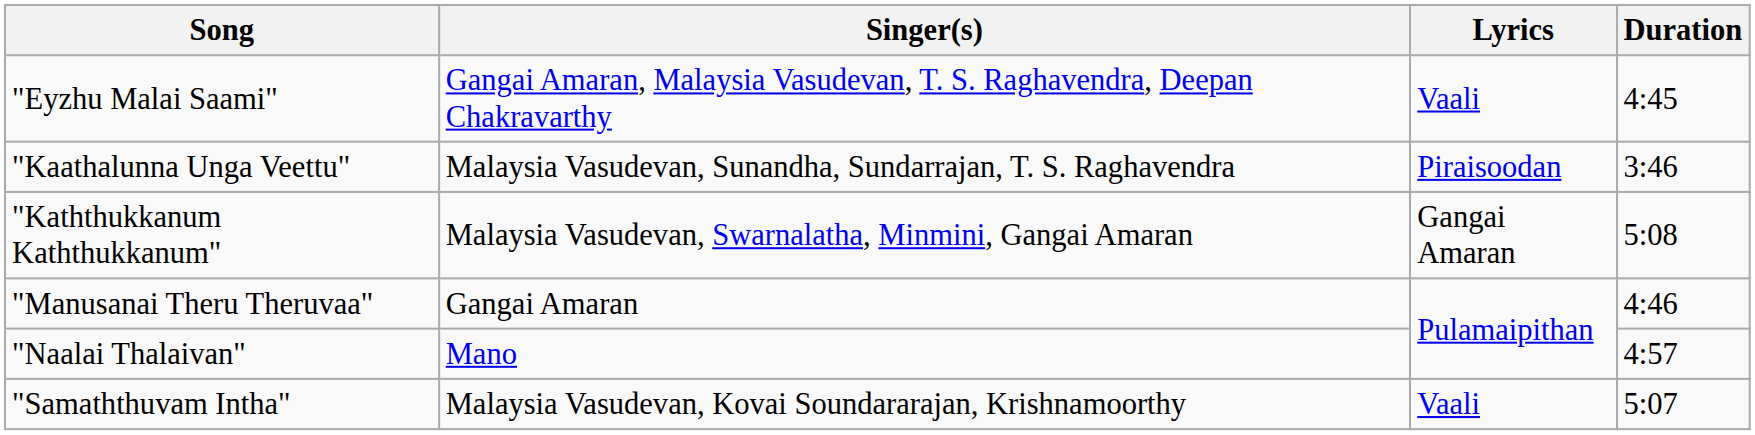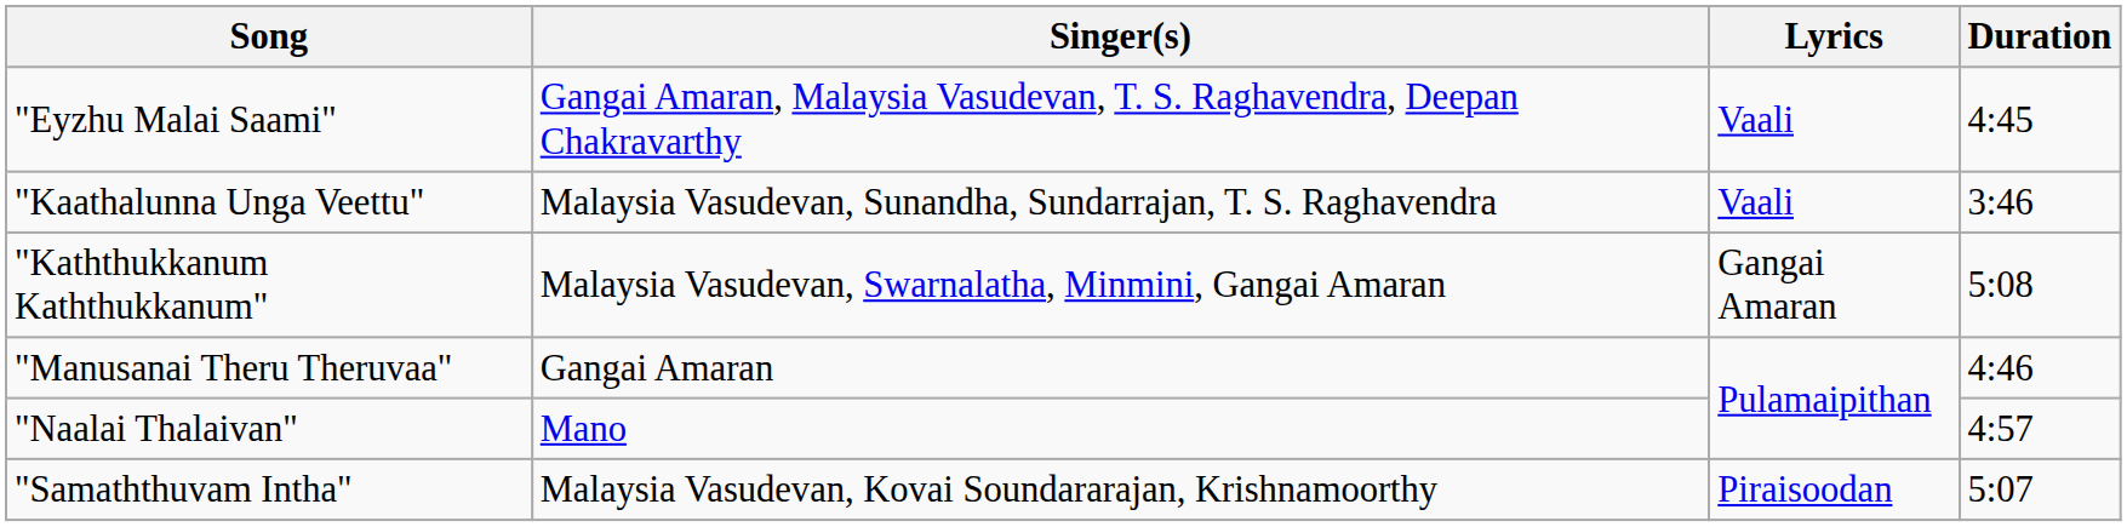"Kaathalunna Unga Veettu" | Lyrics: Piraisoodan -> Vaali
"Samaththuvam Intha" | Lyrics: Vaali -> Piraisoodan
